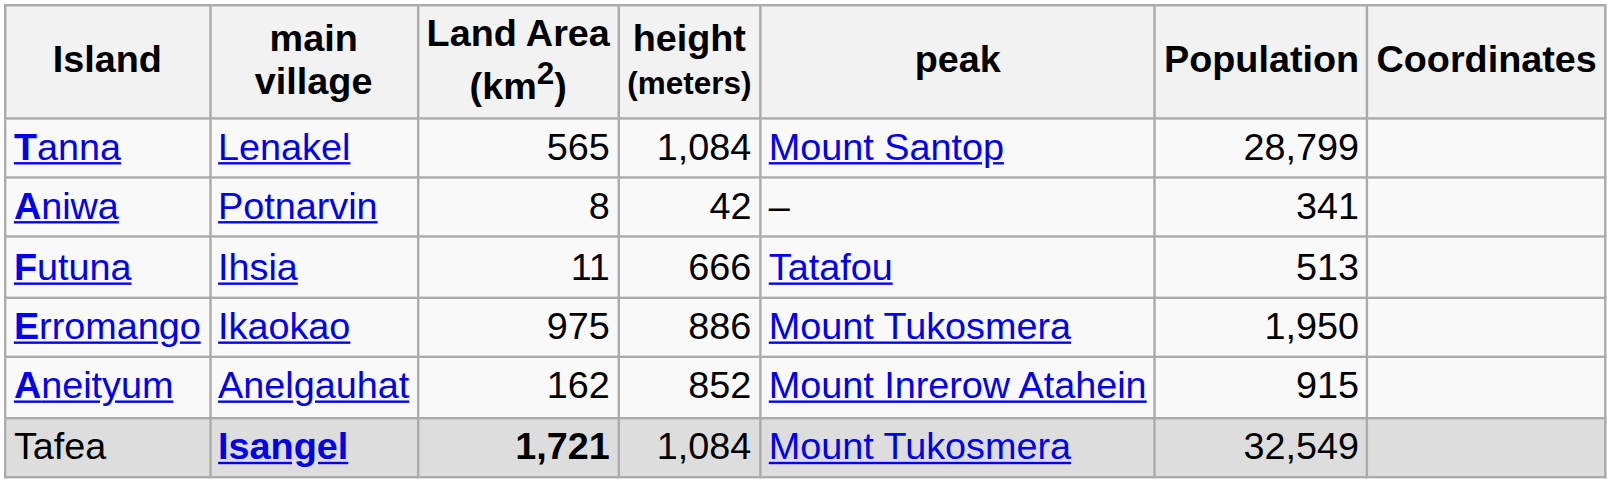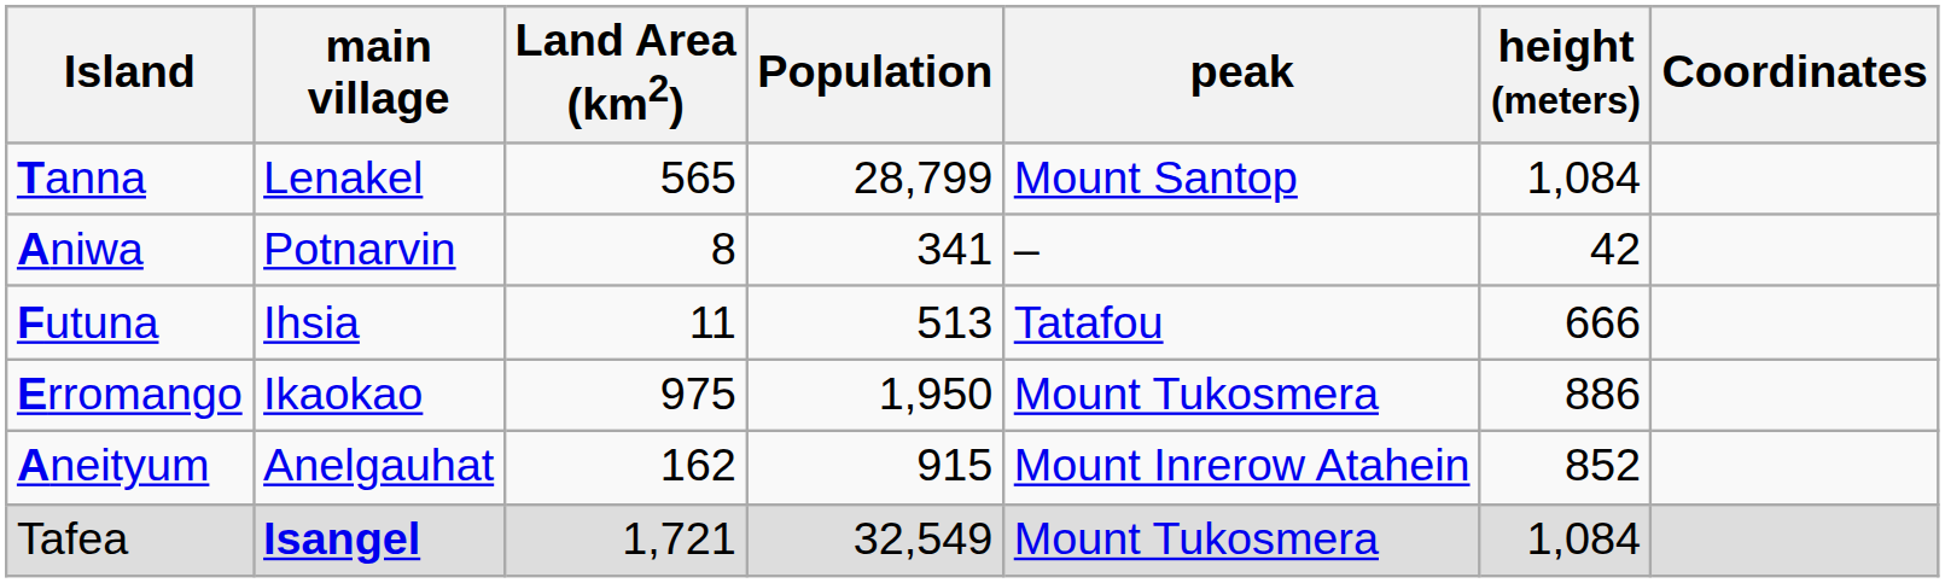columns swapped: Population <-> height (meters)
Tafea | Land Area (km2): bold -> normal
